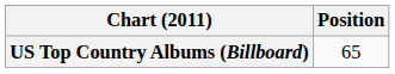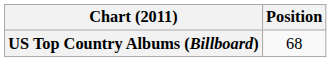US Top Country Albums (Billboard) | Position: 65 -> 68
